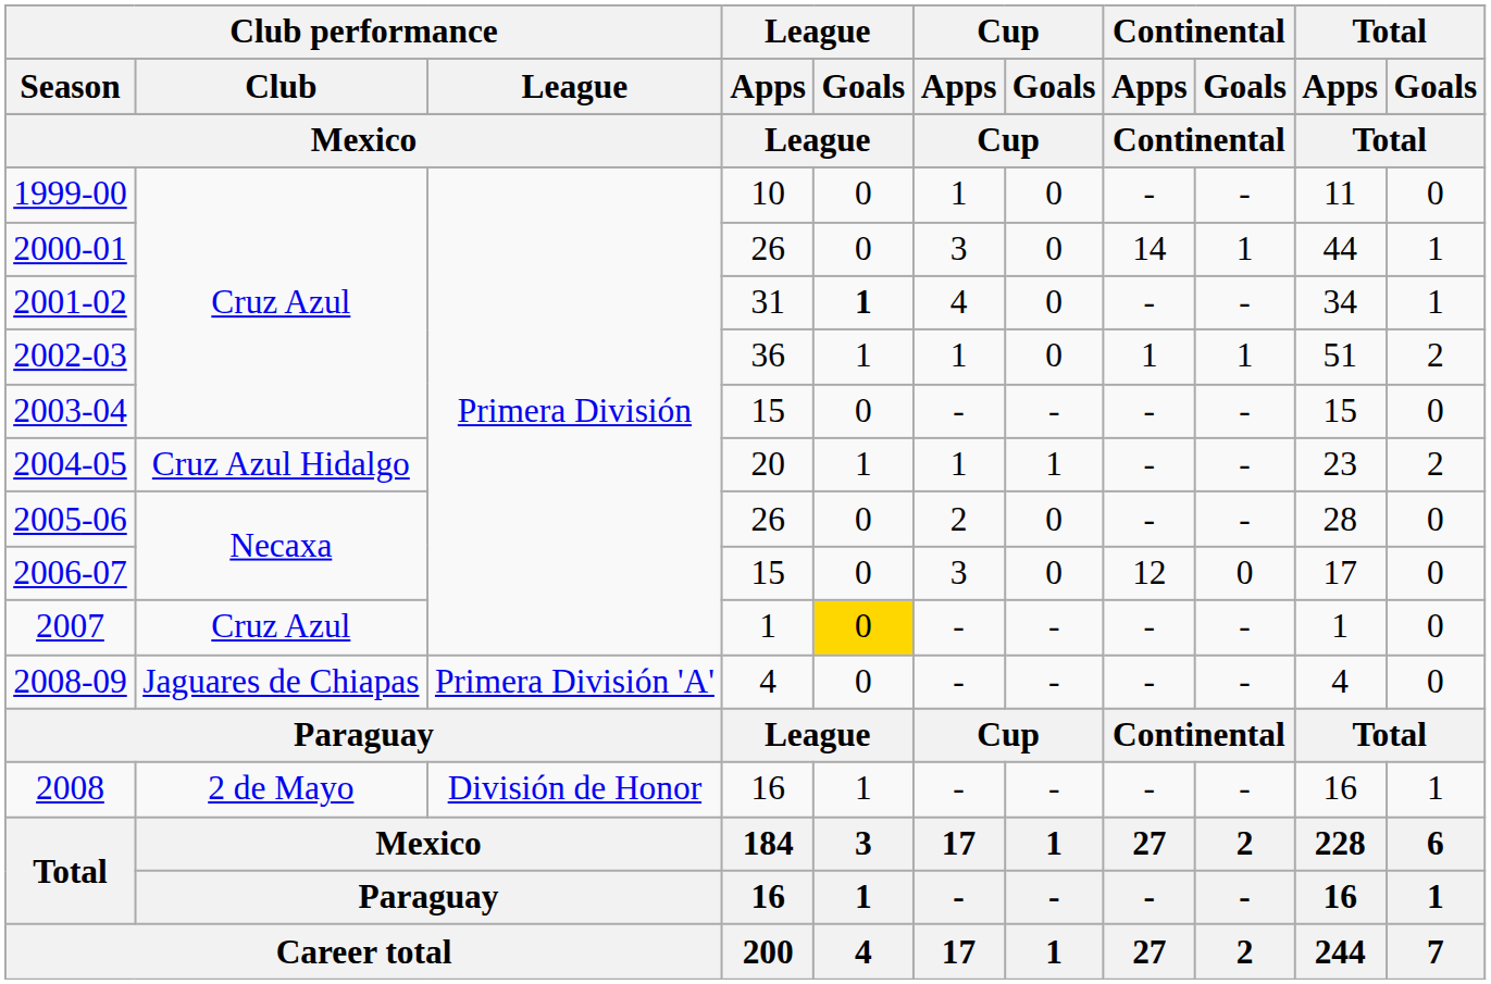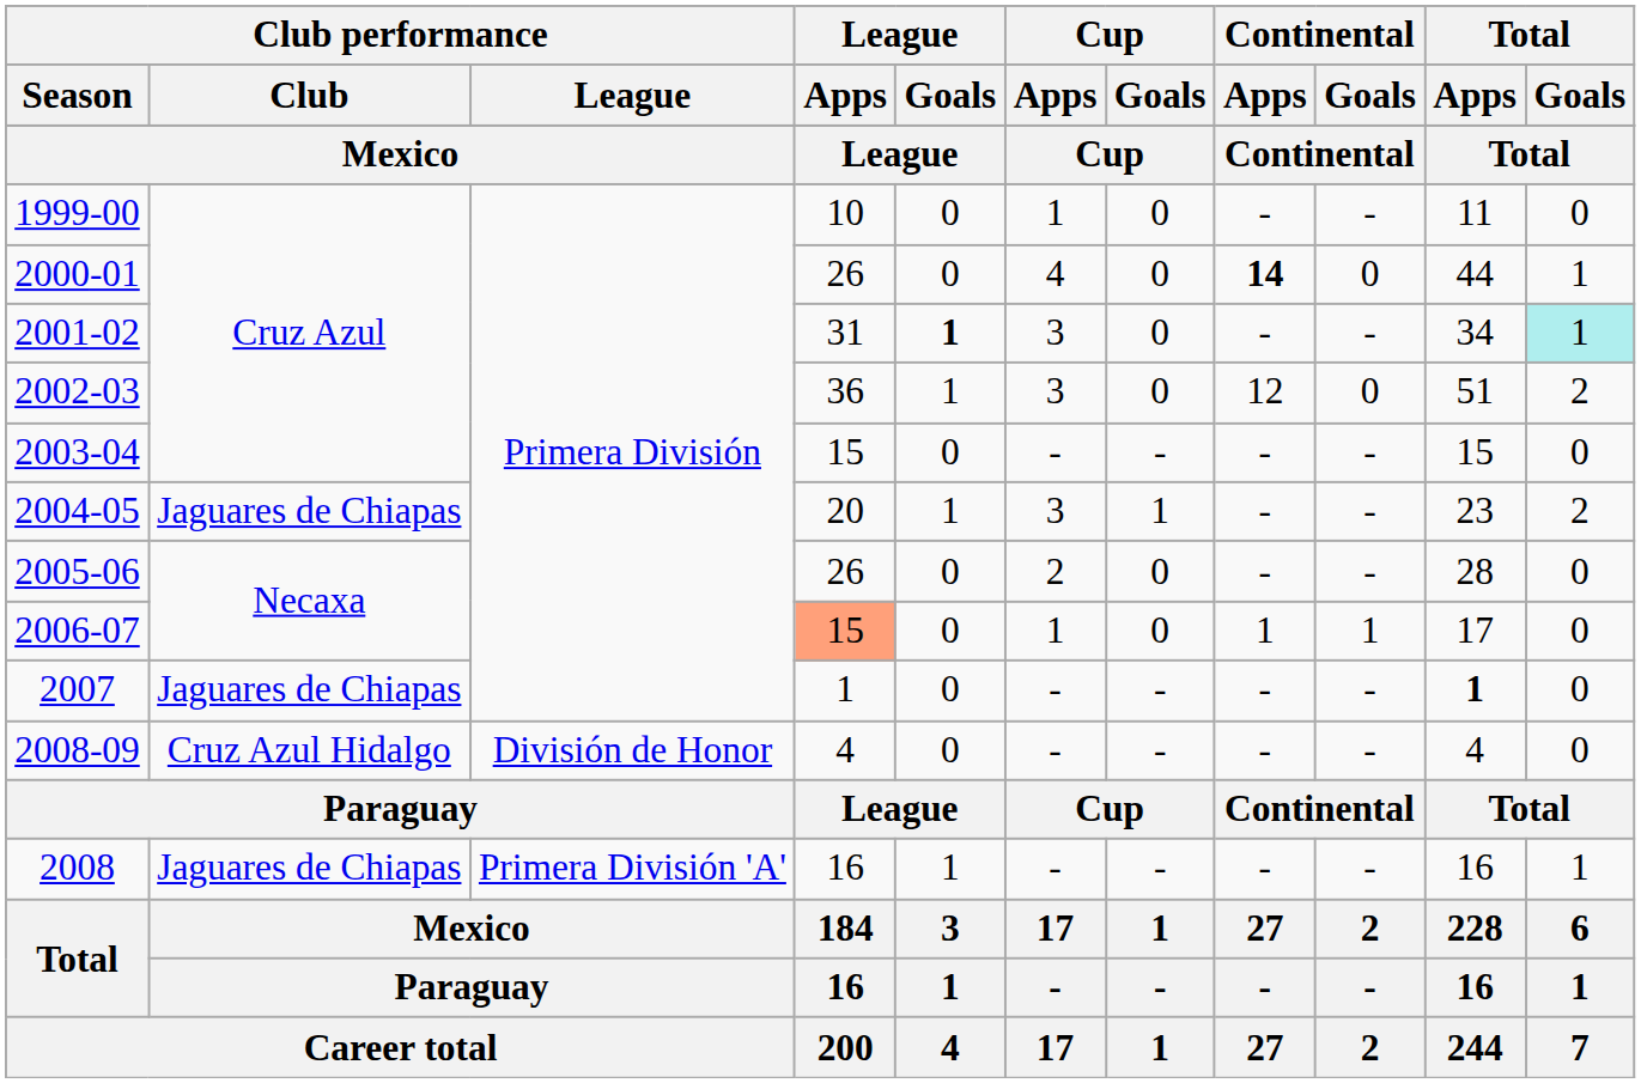2000-01 | Cup / Apps: 3 -> 4
2000-01 | Continental / Apps: normal -> bold
2000-01 | Continental / Goals: 1 -> 0
2001-02 | Cup / Apps: 4 -> 3
2001-02 | Total / Goals: no background -> paleturquoise background
2002-03 | Cup / Apps: 1 -> 3
2002-03 | Continental / Apps: 1 -> 12
2002-03 | Continental / Goals: 1 -> 0
2004-05 | Club performance / Club: Cruz Azul Hidalgo -> Jaguares de Chiapas
2004-05 | Cup / Apps: 1 -> 3
2006-07 | League / Apps: no background -> lightsalmon background
2006-07 | Cup / Apps: 3 -> 1
2006-07 | Continental / Apps: 12 -> 1
2006-07 | Continental / Goals: 0 -> 1
2007 | Club performance / Club: Cruz Azul -> Jaguares de Chiapas
2007 | League / Goals: gold background -> no background
2007 | Total / Apps: normal -> bold
2008-09 | Club performance / Club: Jaguares de Chiapas -> Cruz Azul Hidalgo
2008-09 | Club performance / League: Primera División 'A' -> División de Honor
2008 | Club performance / Club: 2 de Mayo -> Jaguares de Chiapas
2008 | Club performance / League: División de Honor -> Primera División 'A'
